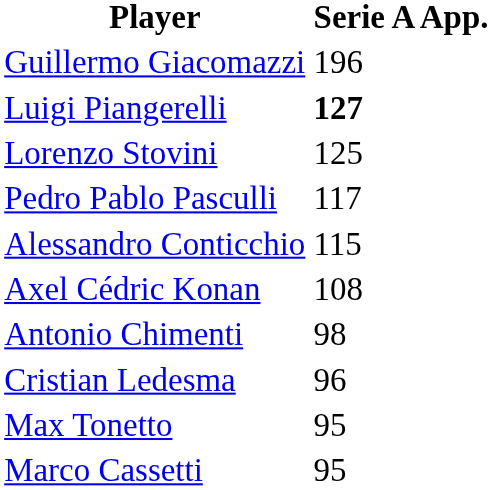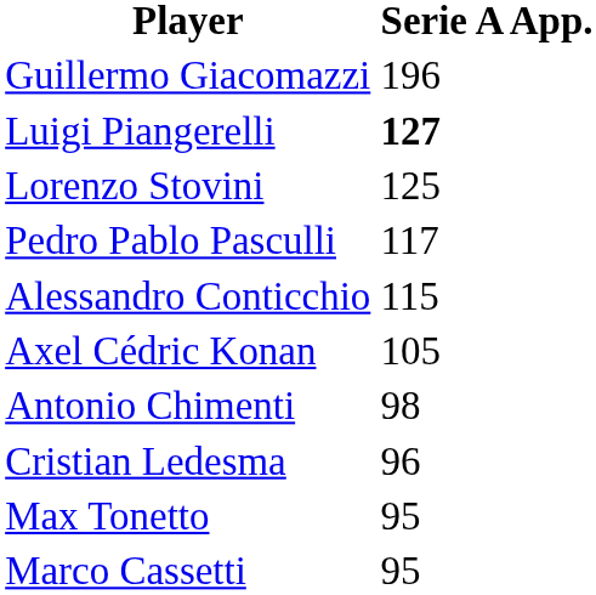Axel Cédric Konan | Serie A App.: 108 -> 105
